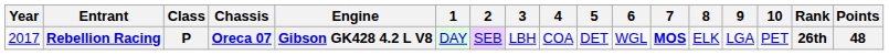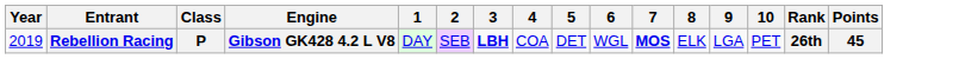- column: Chassis | Oreca 07
Rebellion Racing | Year: 2017 -> 2019
Rebellion Racing | 3: normal -> bold
Rebellion Racing | Points: 48 -> 45
